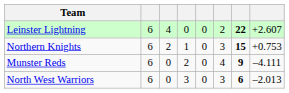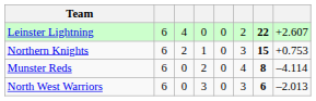Munster Reds | column 7: 9 -> 8
Munster Reds | column 8: –4.111 -> –4.114
